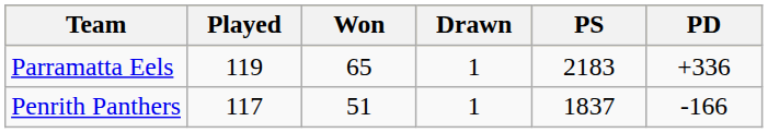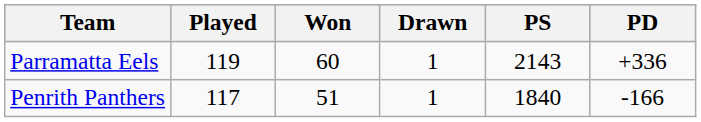Parramatta Eels | Won: 65 -> 60
Parramatta Eels | PS: 2183 -> 2143
Penrith Panthers | PS: 1837 -> 1840
